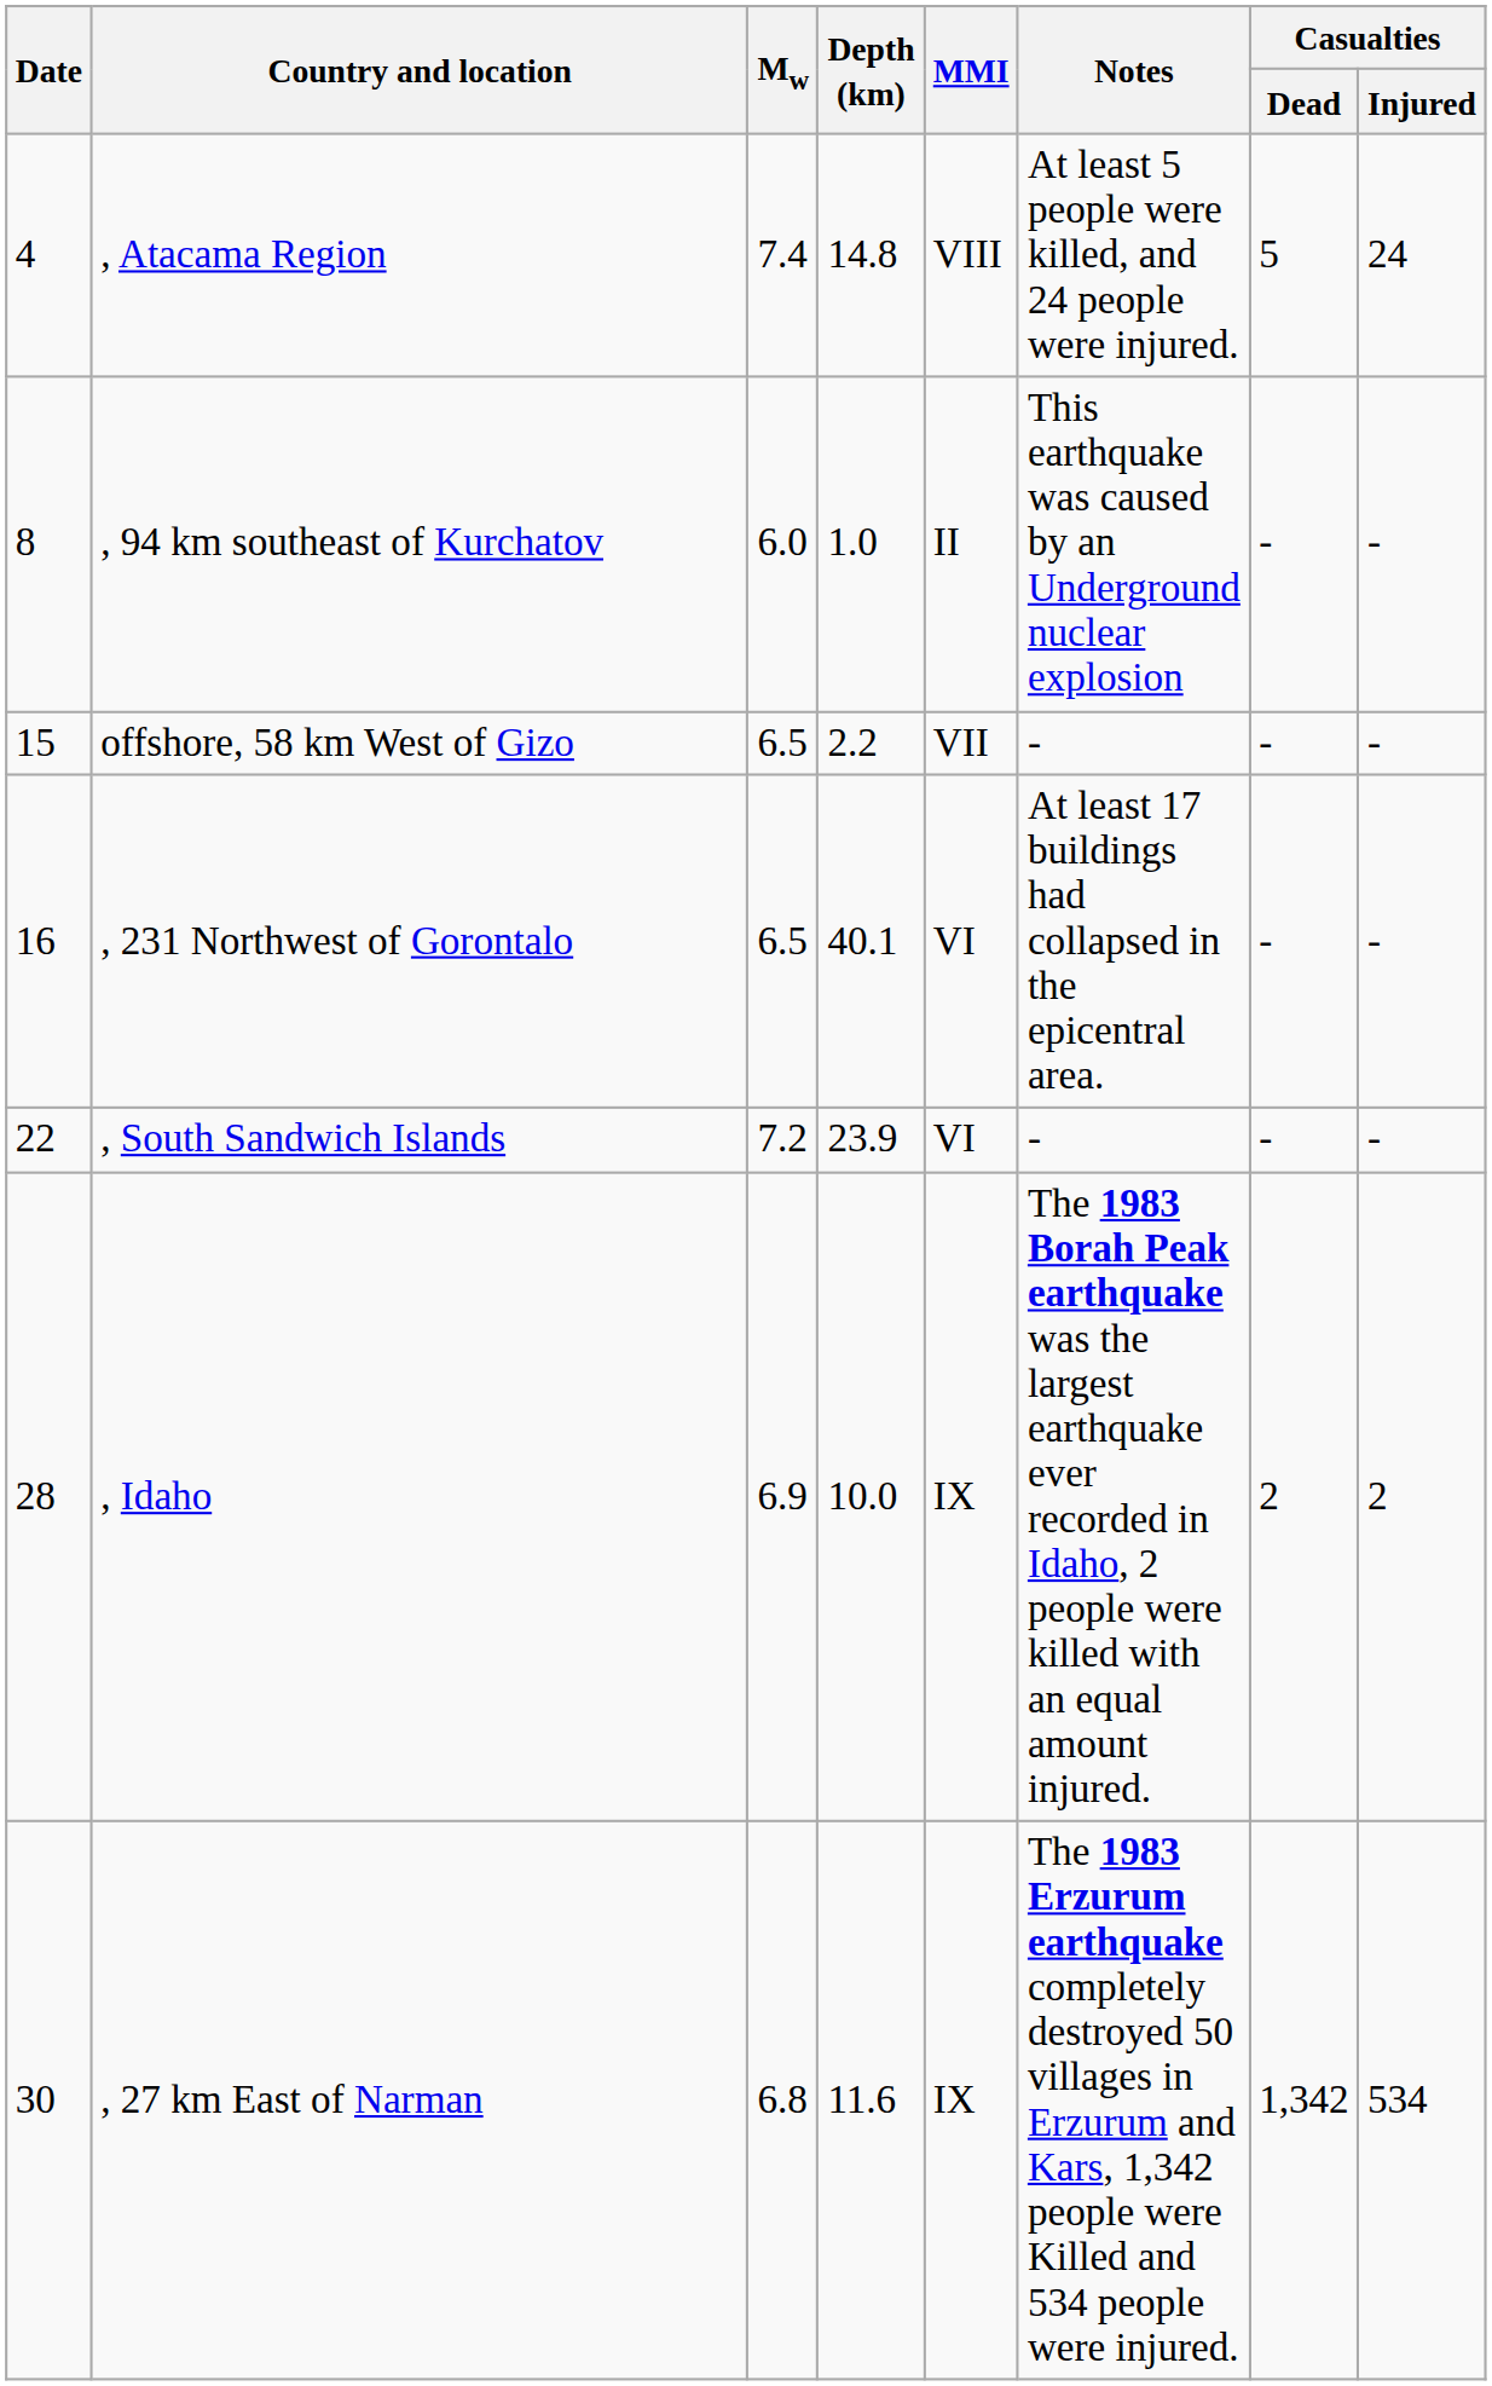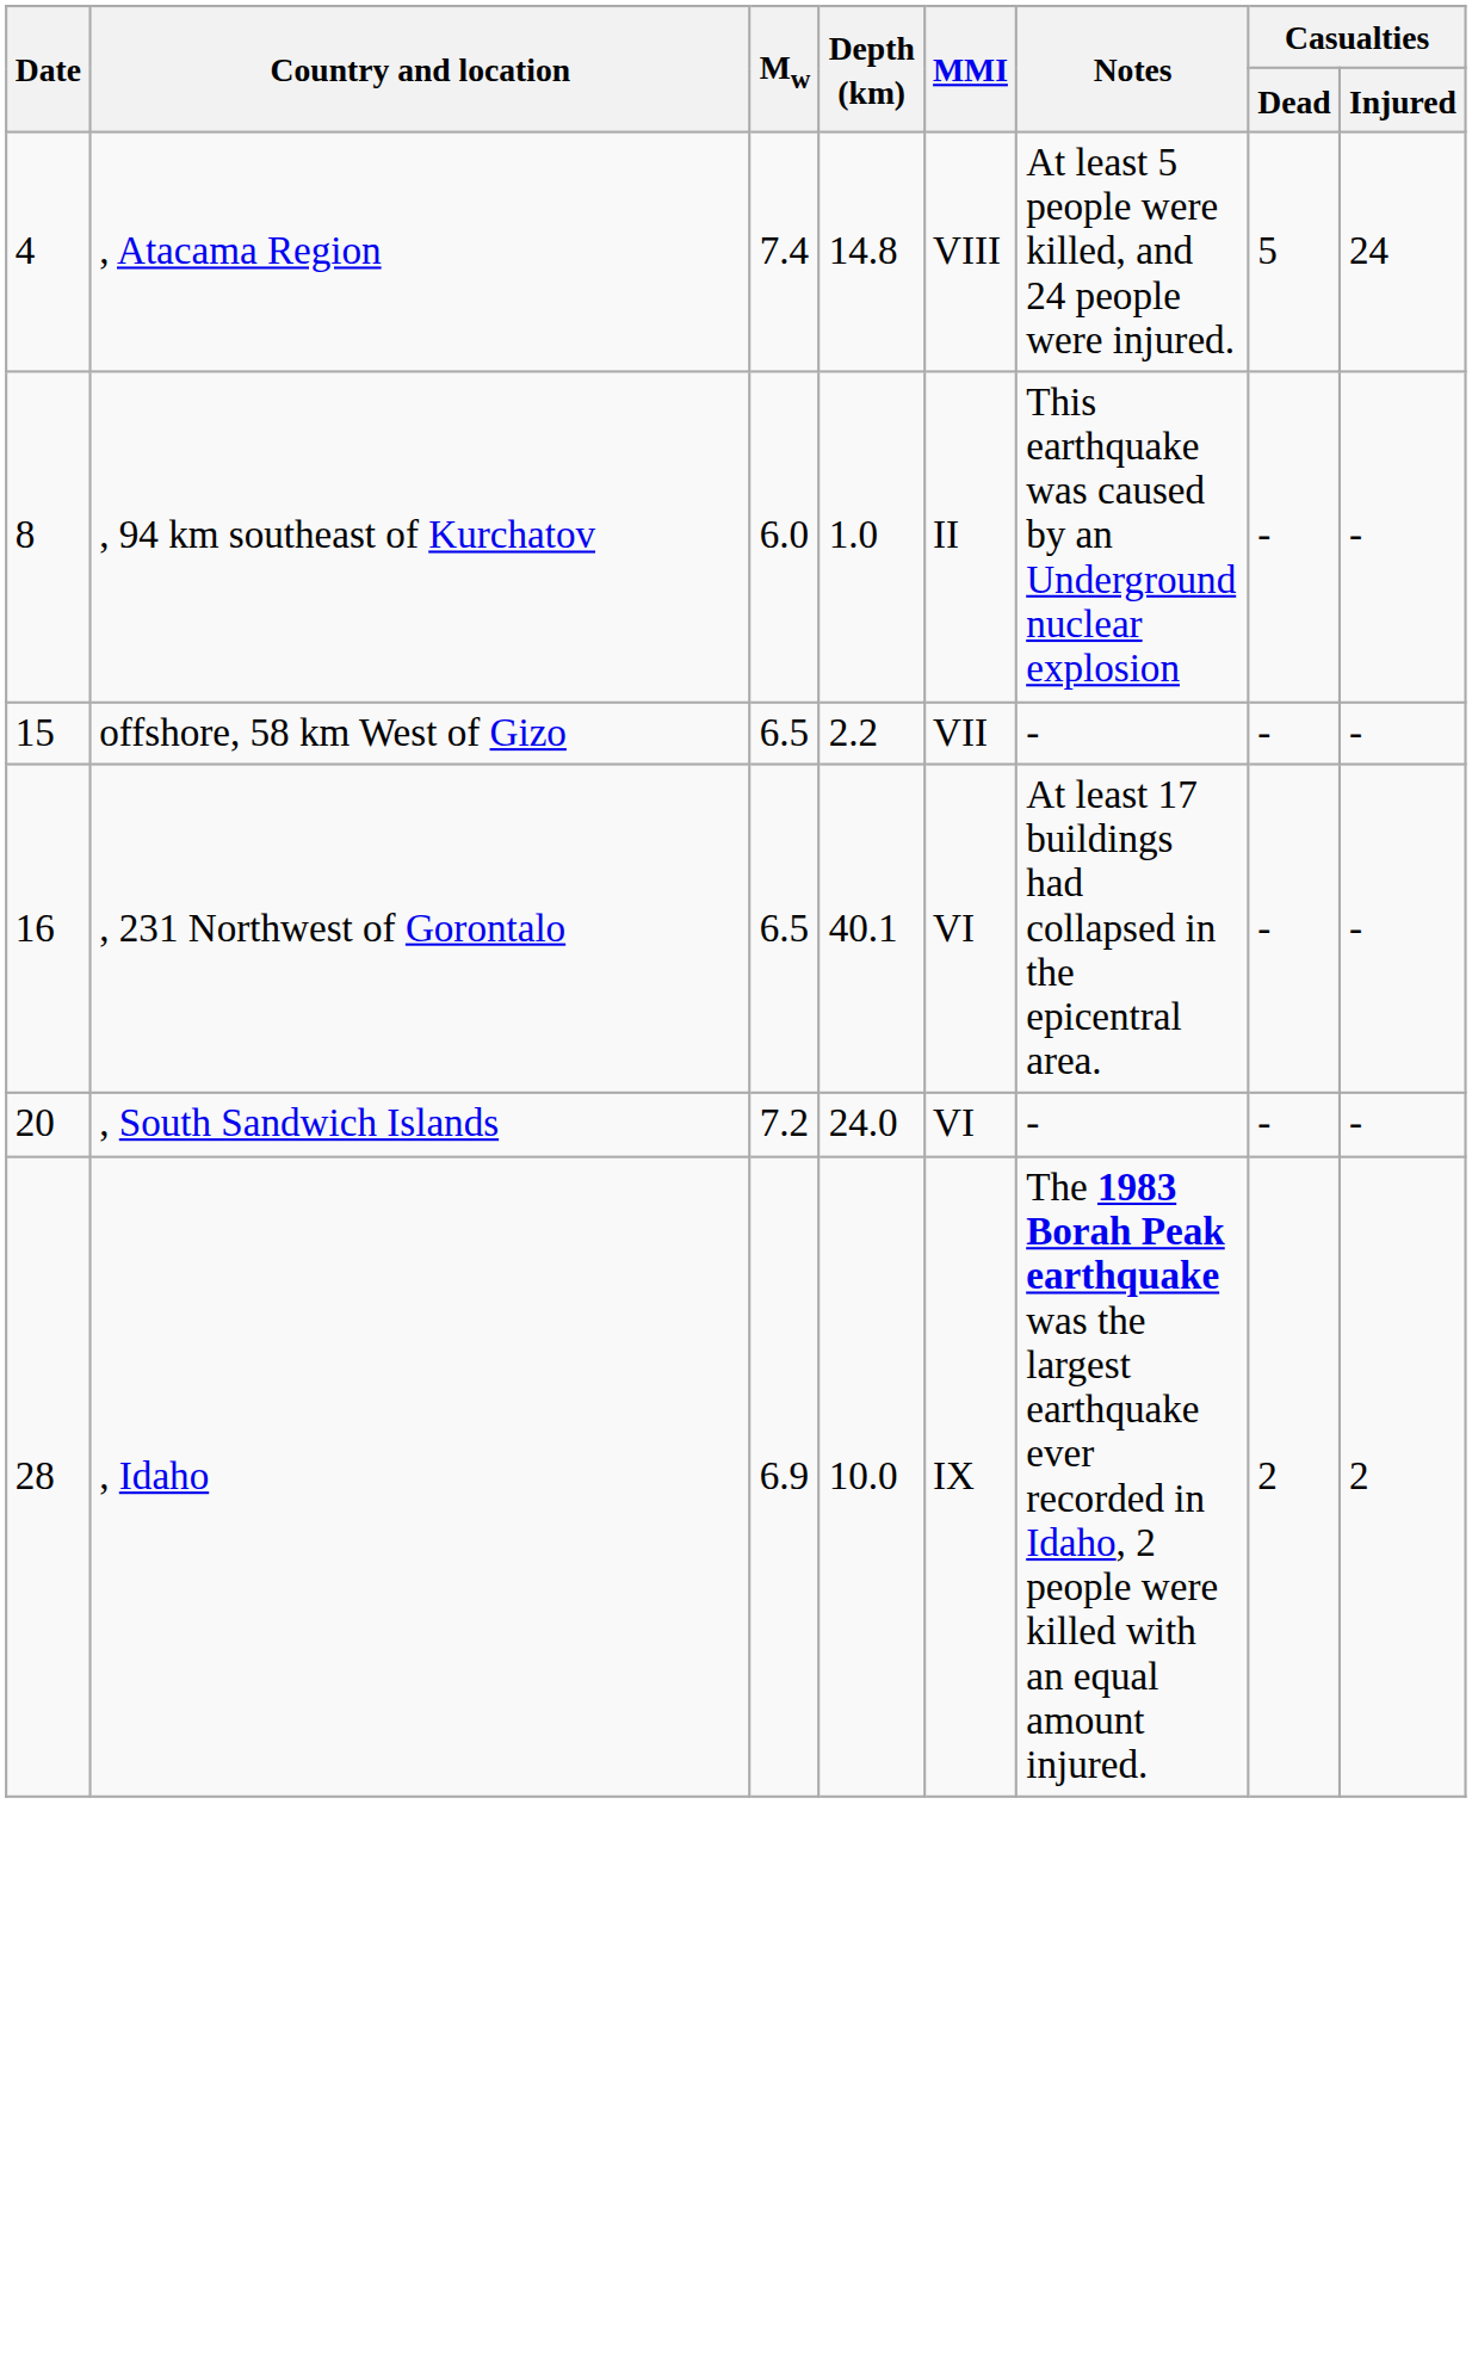, South Sandwich Islands | Date: 22 -> 20
, South Sandwich Islands | Depth (km): 23.9 -> 24.0
- row: 30 | , 27 km East of Narman | 6.8 | 11.6 | IX | The 1983 Erzurum earthquake completely destroyed 50 villages in Erzurum and Kars, 1,342 people were Killed and 534 people were injured. | 1,342 | 534
